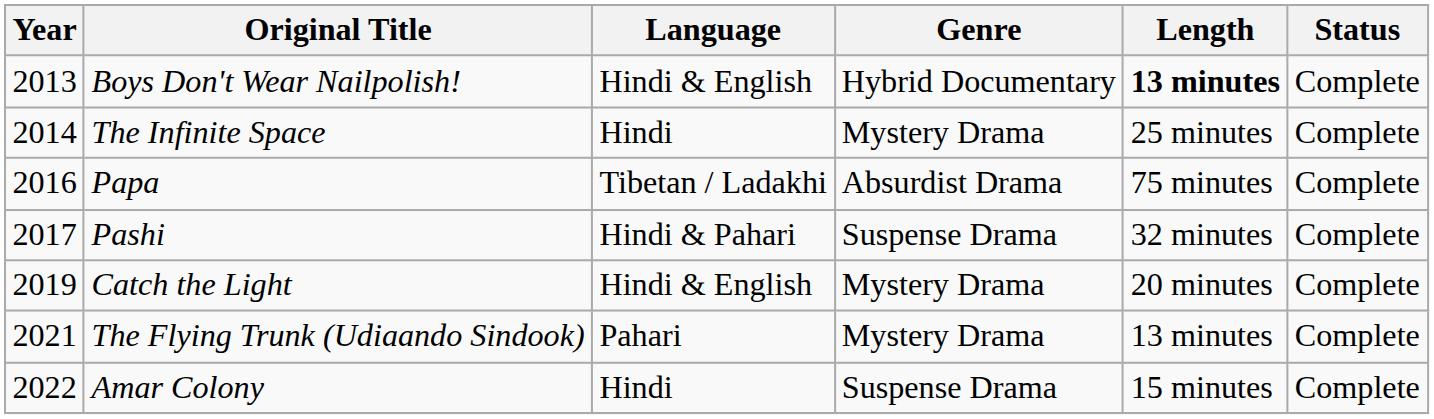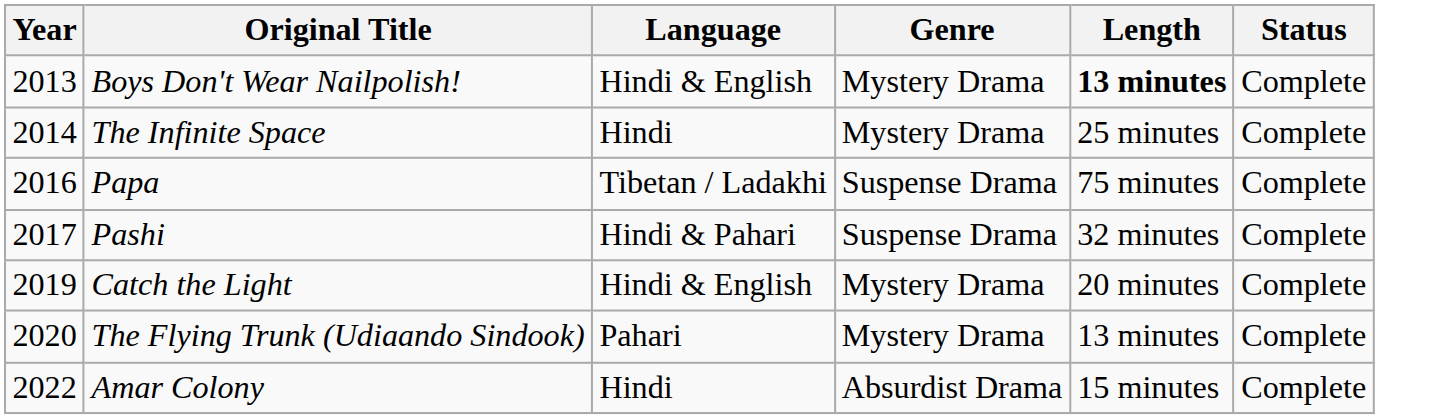Boys Don't Wear Nailpolish! | Genre: Hybrid Documentary -> Mystery Drama
Papa | Genre: Absurdist Drama -> Suspense Drama
The Flying Trunk (Udiaando Sindook) | Year: 2021 -> 2020
Amar Colony | Genre: Suspense Drama -> Absurdist Drama
